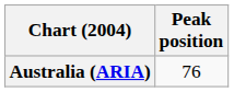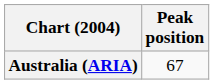Australia (ARIA) | Peak position: 76 -> 67
